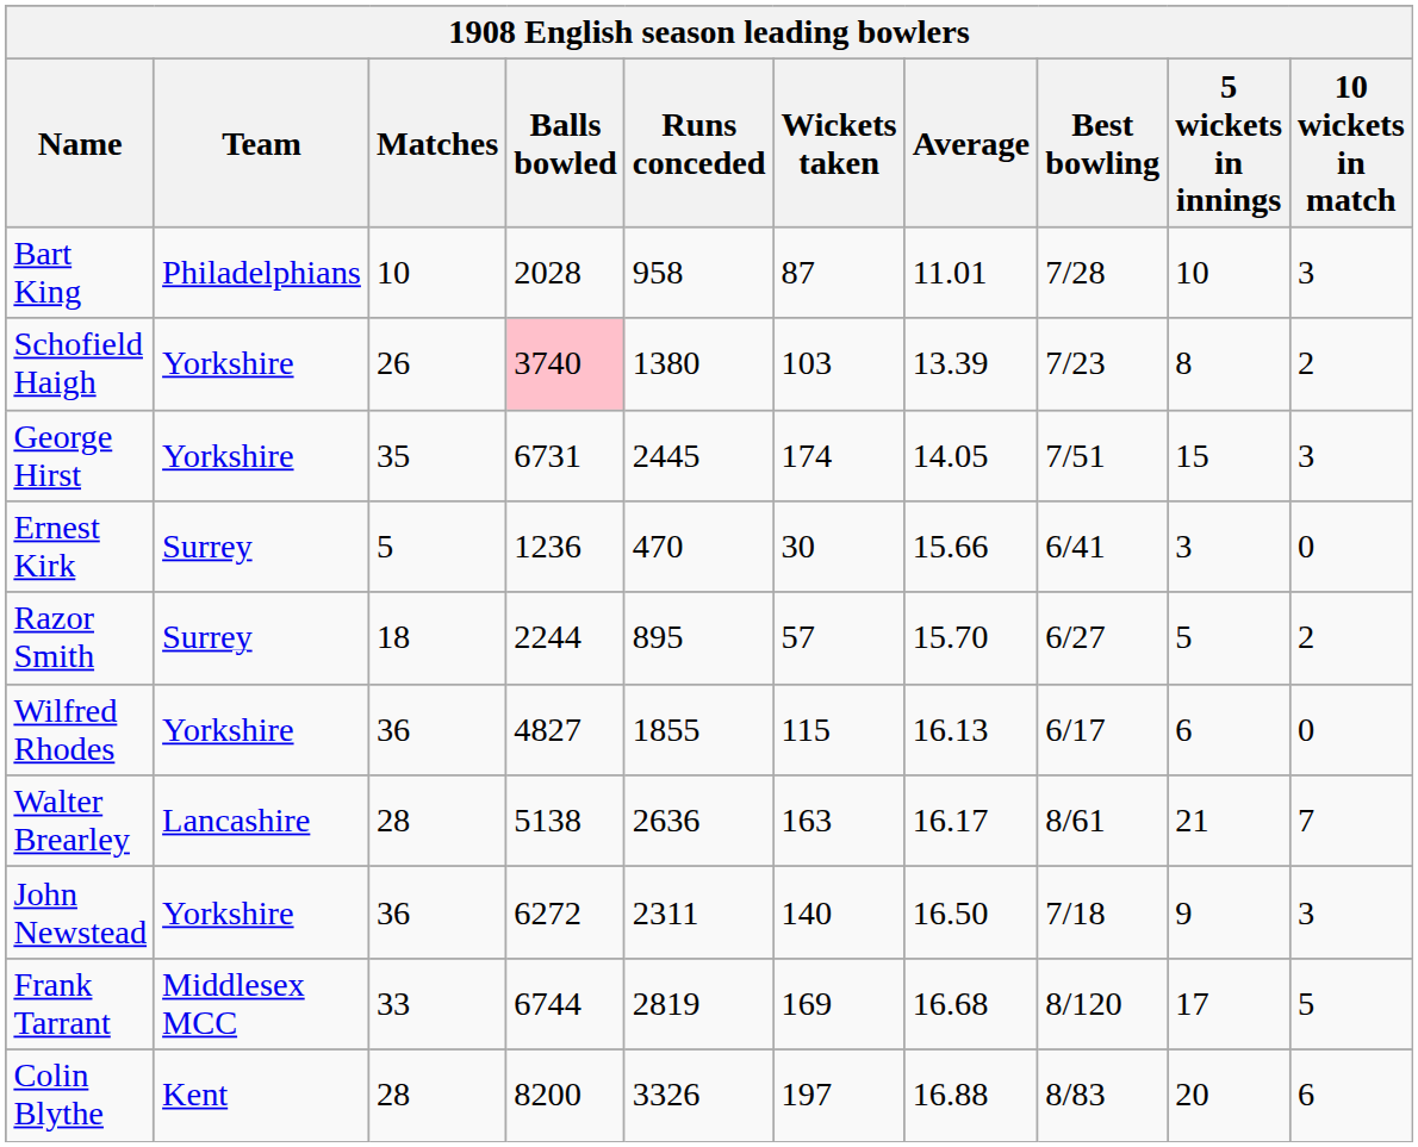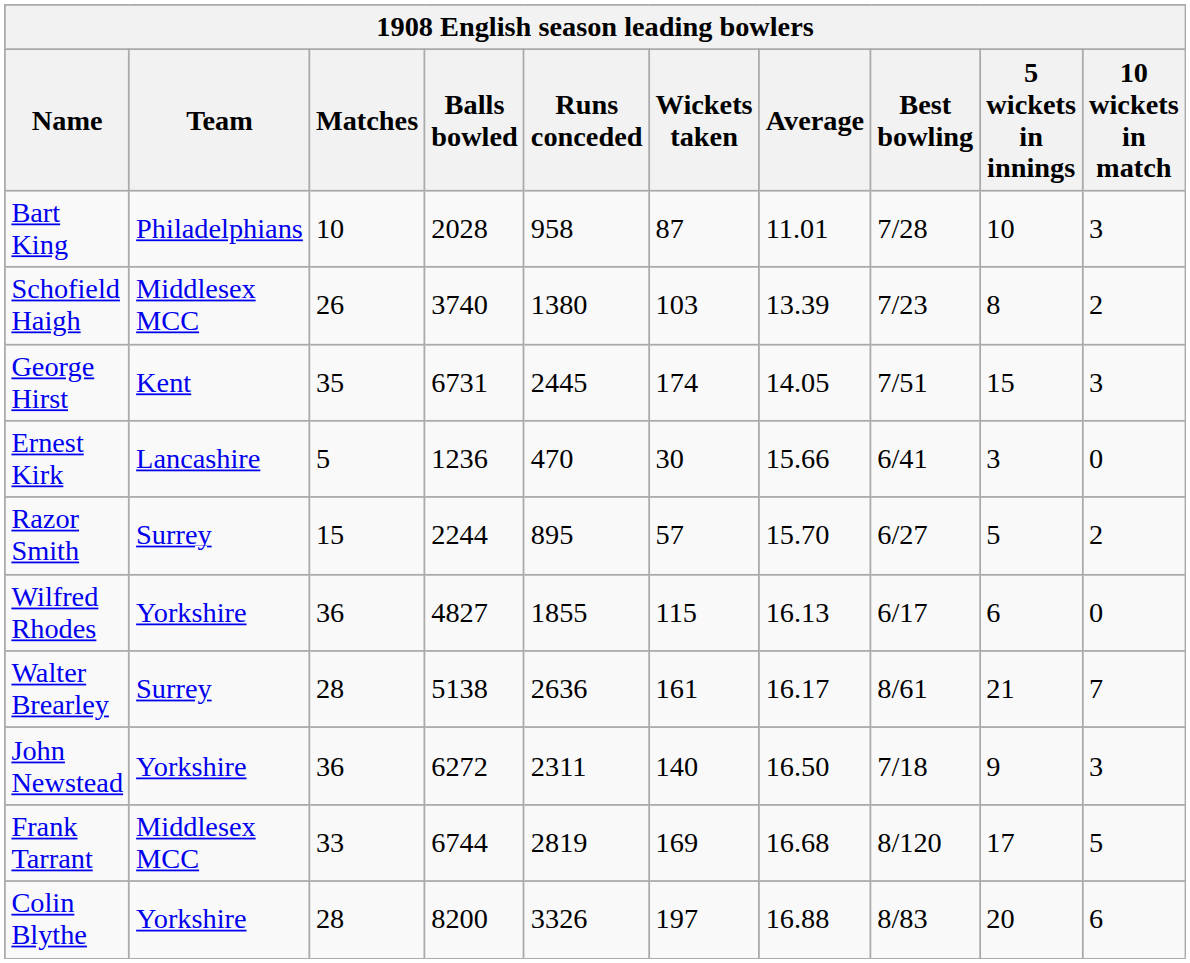Schofield Haigh | Team: Yorkshire -> Middlesex MCC
Schofield Haigh | Balls bowled: pink background -> no background
George Hirst | Team: Yorkshire -> Kent
Ernest Kirk | Team: Surrey -> Lancashire
Razor Smith | Matches: 18 -> 15
Walter Brearley | Team: Lancashire -> Surrey
Walter Brearley | Wickets taken: 163 -> 161
Colin Blythe | Team: Kent -> Yorkshire
